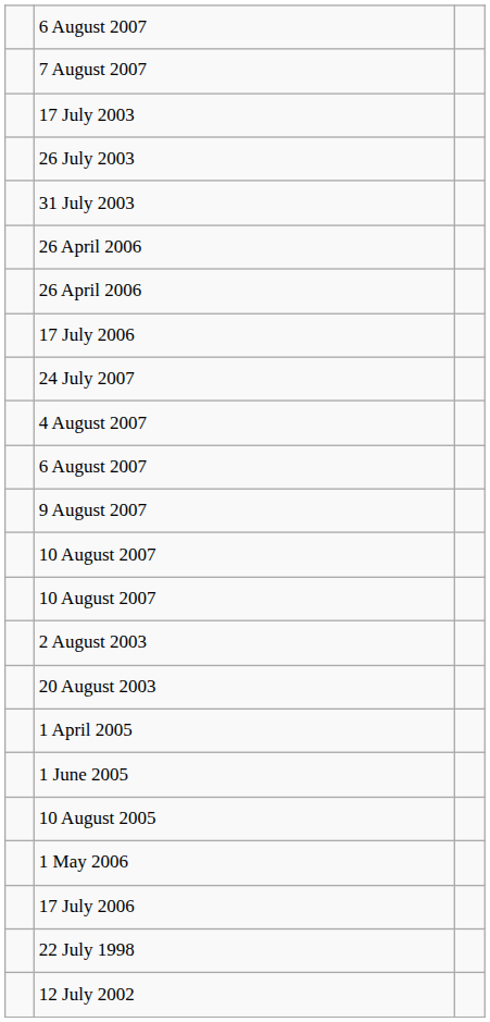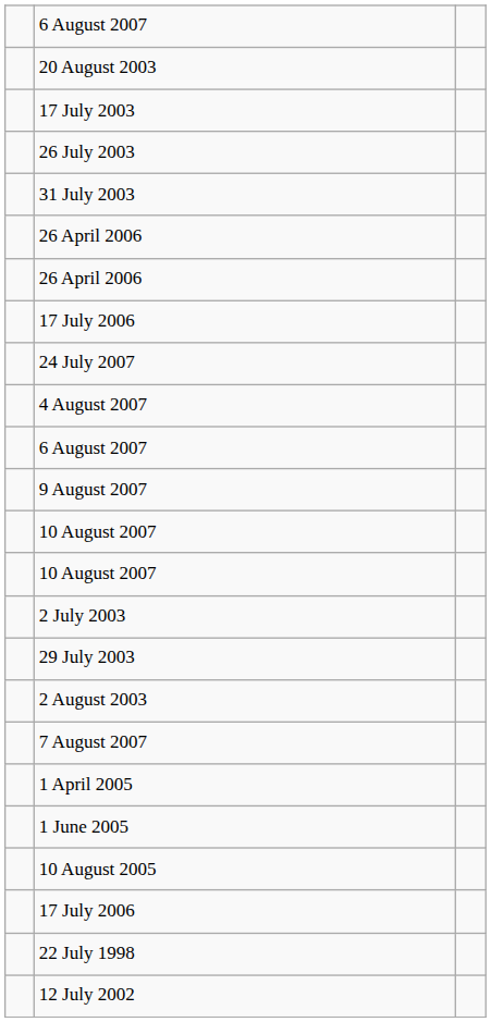rows swapped: 7 August 2007 <-> 20 August 2003
+ row: 2 July 2003
+ row: 29 July 2003
- row: 1 May 2006
